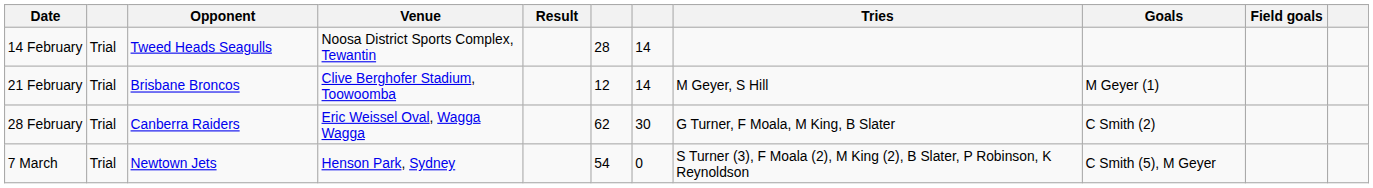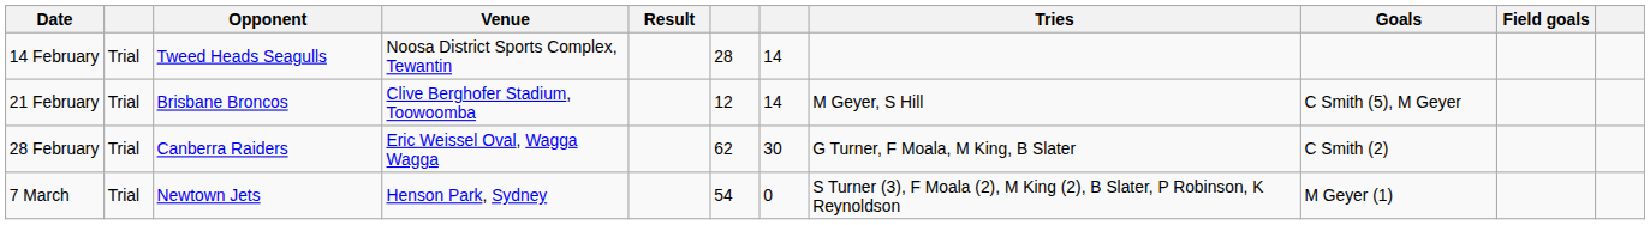21 February | Goals: M Geyer (1) -> C Smith (5), M Geyer
7 March | Goals: C Smith (5), M Geyer -> M Geyer (1)
